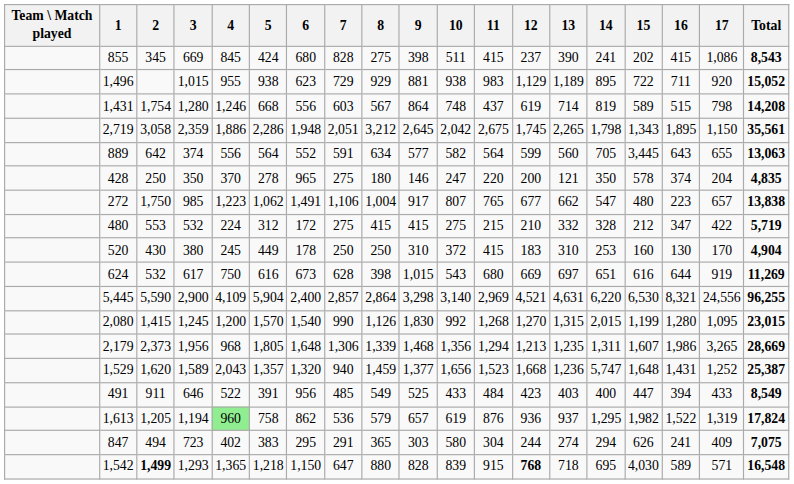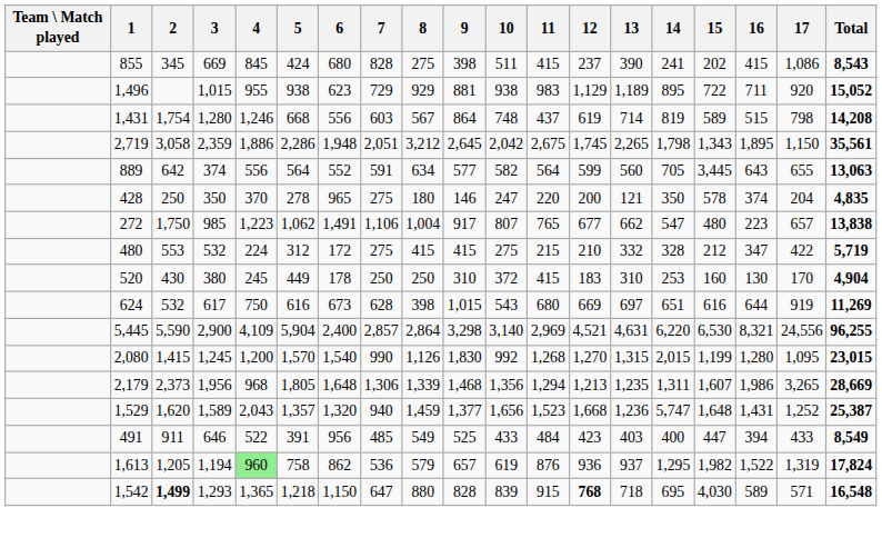- row: 847 | 494 | 723 | 402 | 383 | 295 | 291 | 365 | 303 | 580 | 304 | 244 | 274 | 294 | 626 | 241 | 409 | 7,075
